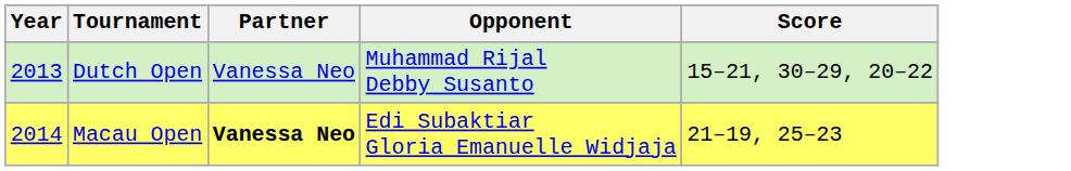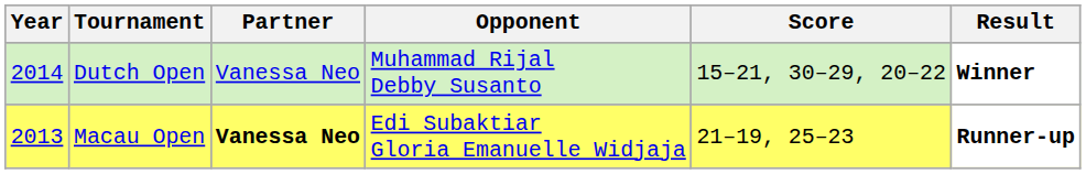+ column: Result | Winner | Runner-up
Dutch Open | Year: 2013 -> 2014
Macau Open | Year: 2014 -> 2013
